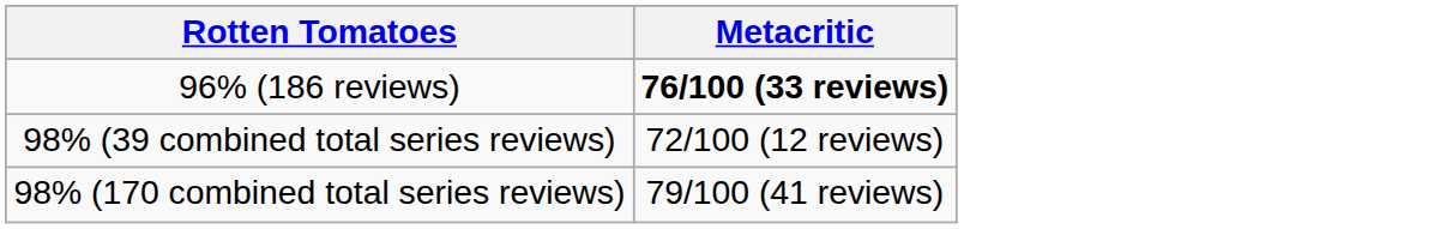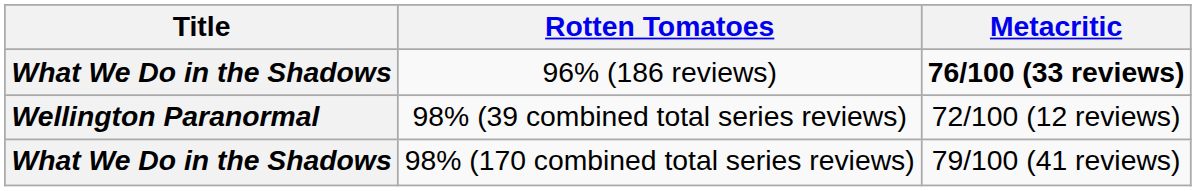+ column: Title | What We Do in the Shadows | Wellington Paranormal | What We Do in the Shadows
